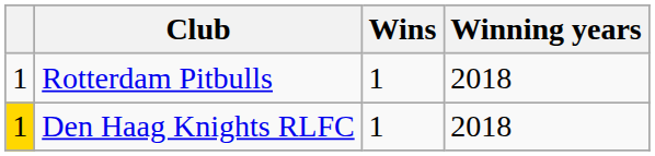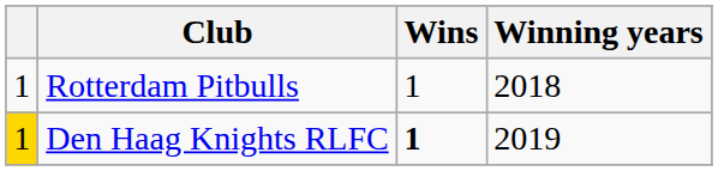Den Haag Knights RLFC | Wins: normal -> bold
Den Haag Knights RLFC | Winning years: 2018 -> 2019
